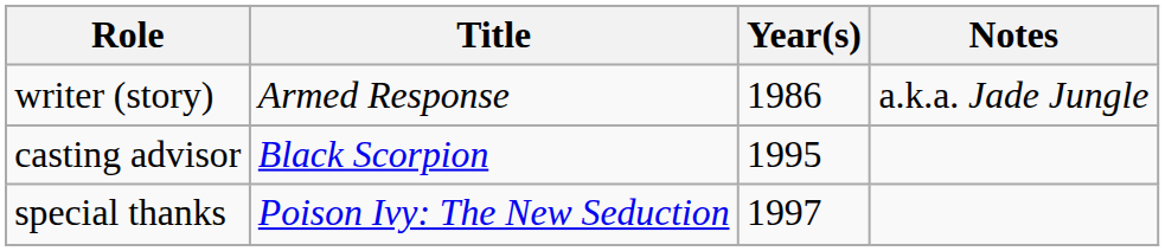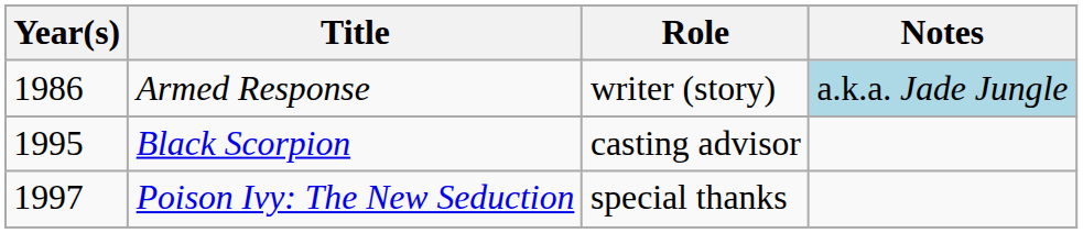columns swapped: Year(s) <-> Role
Armed Response | Notes: no background -> lightblue background
